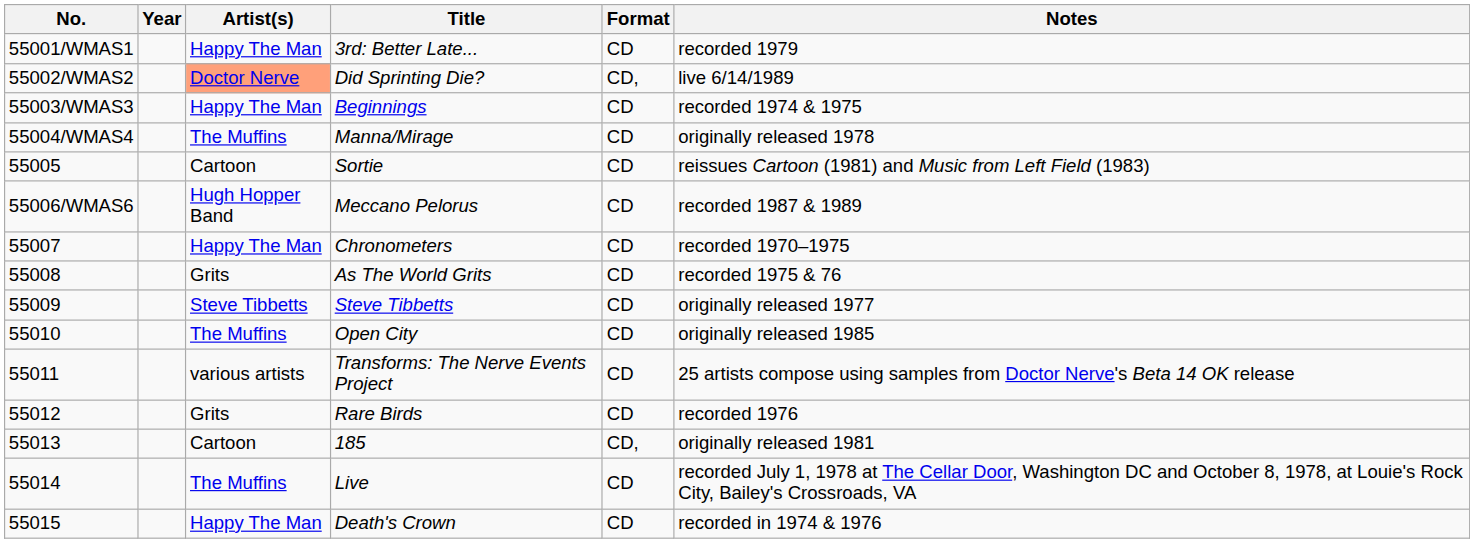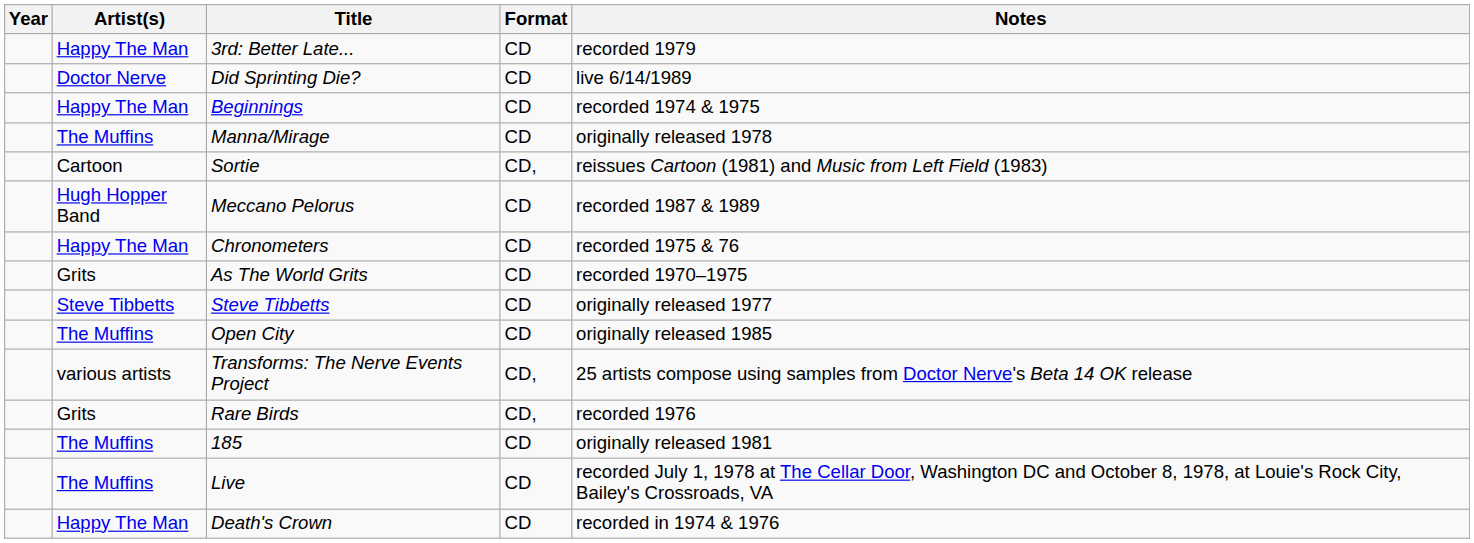- column: No. | 55001/WMAS1 | 55002/WMAS2 | 55003/WMAS3 | 55004/WMAS4 | 55005 | 55006/WMAS6 | 55007 | 55008 | 55009 | 55010 | 55011 | 55012 | 55013 | 55014 | 55015
Did Sprinting Die? | Artist(s): lightsalmon background -> no background
Did Sprinting Die? | Format: CD, -> CD
Sortie | Format: CD -> CD,
Chronometers | Notes: recorded 1970–1975 -> recorded 1975 & 76
As The World Grits | Notes: recorded 1975 & 76 -> recorded 1970–1975
Transforms: The Nerve Events Project | Format: CD -> CD,
Rare Birds | Format: CD -> CD,
185 | Artist(s): Cartoon -> The Muffins
185 | Format: CD, -> CD
